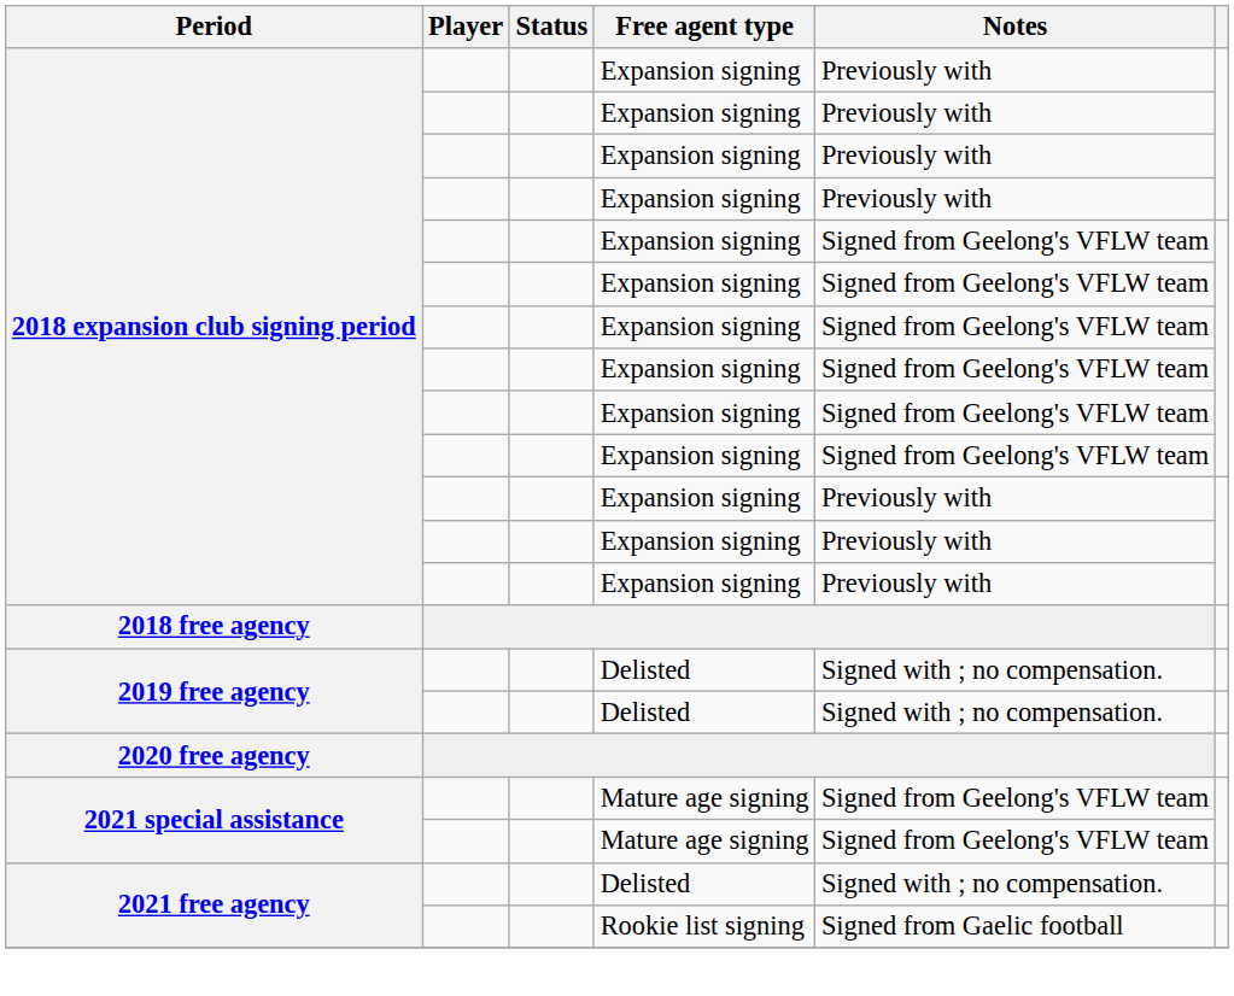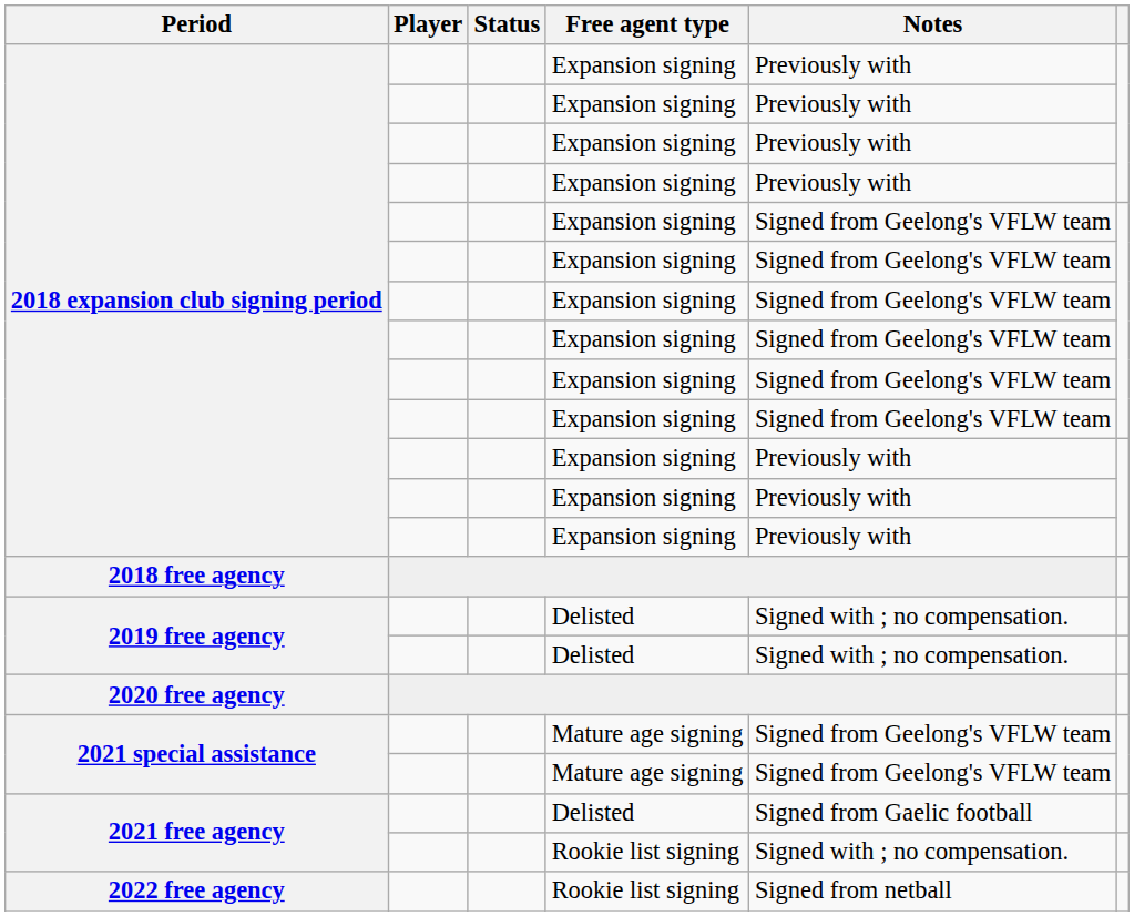2021 free agency / Delisted | Notes: Signed with ; no compensation. -> Signed from Gaelic football
2021 free agency / Rookie list signing | Notes: Signed from Gaelic football -> Signed with ; no compensation.
+ row: 2022 free agency | Rookie list signing | Signed from netball
